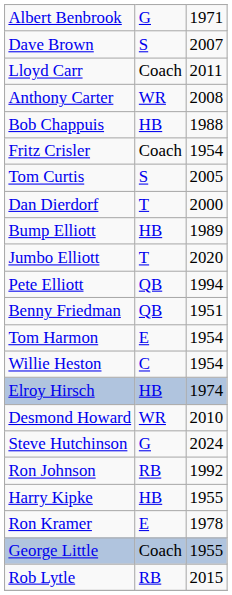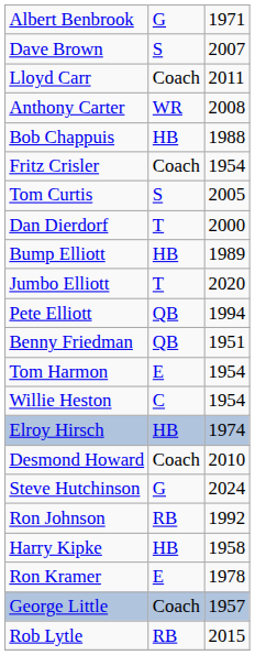Desmond Howard | column 2: WR -> Coach
Harry Kipke | column 3: 1955 -> 1958
George Little | column 3: 1955 -> 1957
